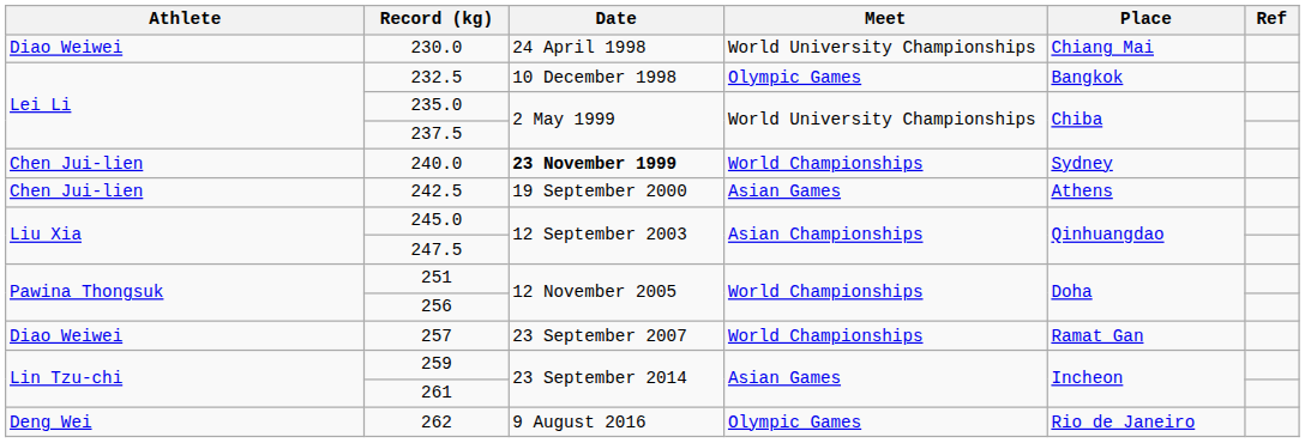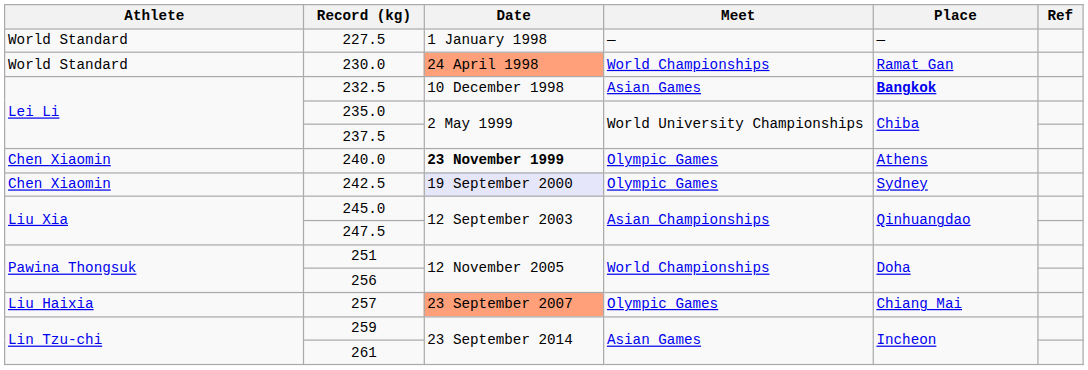+ row: World Standard | 227.5 | 1 January 1998 | — | —
230.0 | Athlete: Diao Weiwei -> World Standard
230.0 | Date: no background -> lightsalmon background
230.0 | Meet: World University Championships -> World Championships
230.0 | Place: Chiang Mai -> Ramat Gan
232.5 | Meet: Olympic Games -> Asian Games
232.5 | Place: normal -> bold
240.0 | Athlete: Chen Jui-lien -> Chen Xiaomin
240.0 | Meet: World Championships -> Olympic Games
240.0 | Place: Sydney -> Athens
242.5 | Athlete: Chen Jui-lien -> Chen Xiaomin
242.5 | Date: no background -> lavender background
242.5 | Meet: Asian Games -> Olympic Games
242.5 | Place: Athens -> Sydney
257 | Athlete: Diao Weiwei -> Liu Haixia
257 | Date: no background -> lightsalmon background
257 | Meet: World Championships -> Olympic Games
257 | Place: Ramat Gan -> Chiang Mai
- row: Deng Wei | 262 | 9 August 2016 | Olympic Games | Rio de Janeiro
